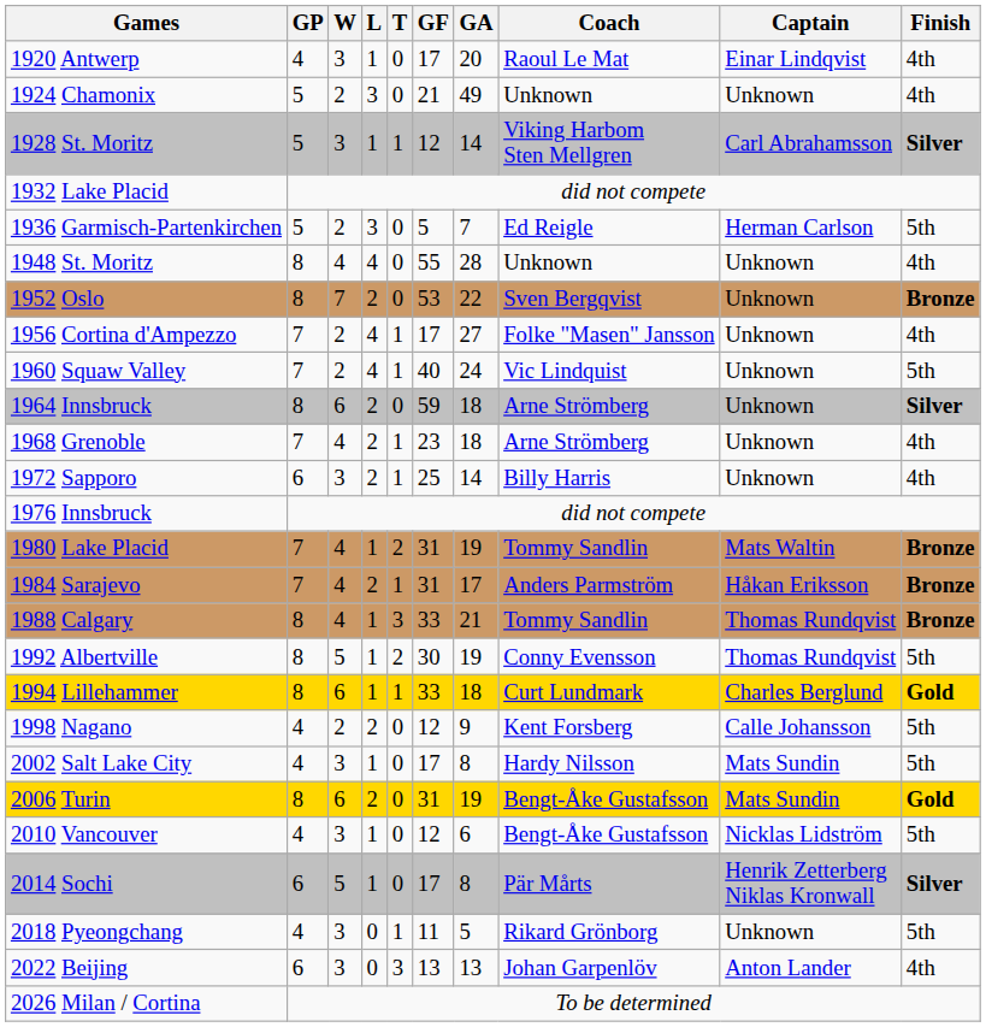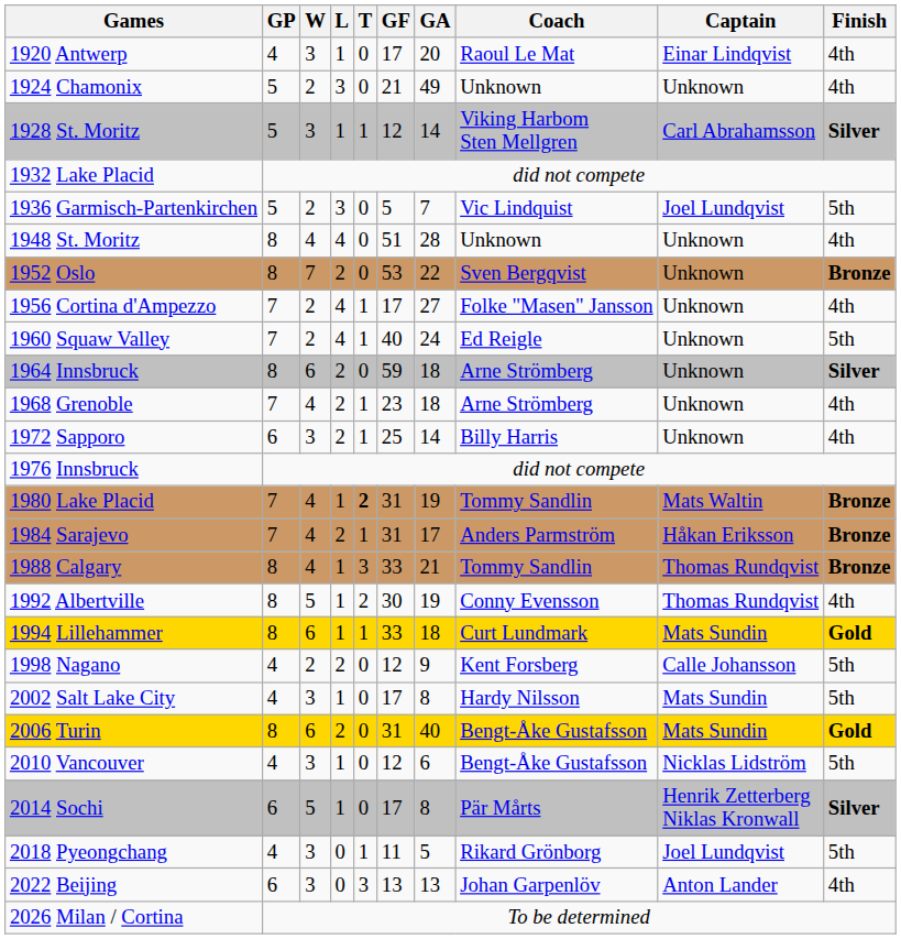1936 Garmisch-Partenkirchen | Coach: Ed Reigle -> Vic Lindquist
1936 Garmisch-Partenkirchen | Captain: Herman Carlson -> Joel Lundqvist
1948 St. Moritz | GF: 55 -> 51
1960 Squaw Valley | Coach: Vic Lindquist -> Ed Reigle
1980 Lake Placid | T: normal -> bold
1992 Albertville | Finish: 5th -> 4th
1994 Lillehammer | Captain: Charles Berglund -> Mats Sundin
2006 Turin | GA: 19 -> 40
2018 Pyeongchang | Captain: Unknown -> Joel Lundqvist
